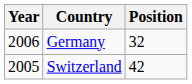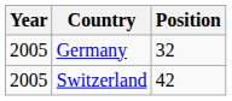Germany | Year: 2006 -> 2005
